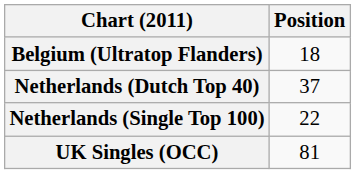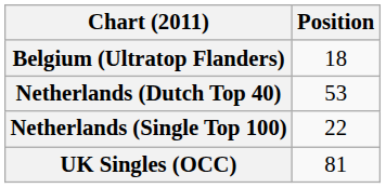Netherlands (Dutch Top 40) | Position: 37 -> 53
